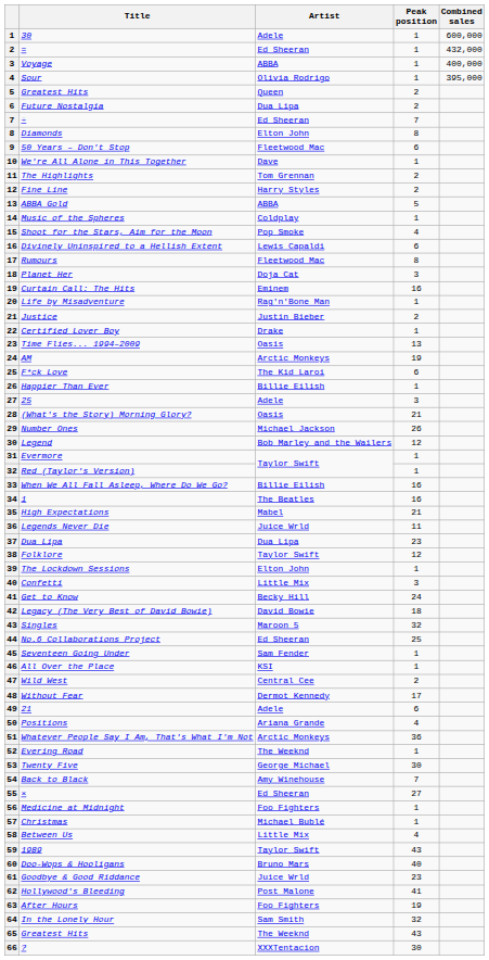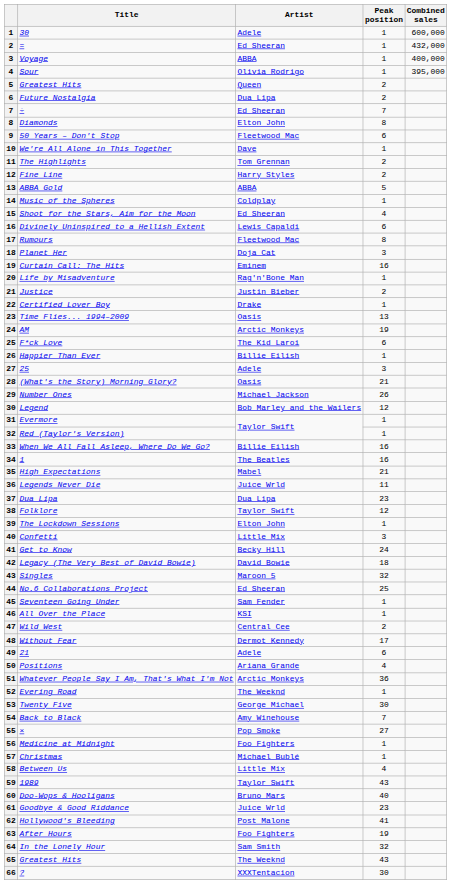Shoot for the Stars, Aim for the Moon | Artist: Pop Smoke -> Ed Sheeran
× | Artist: Ed Sheeran -> Pop Smoke
